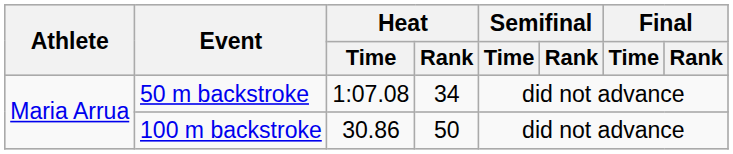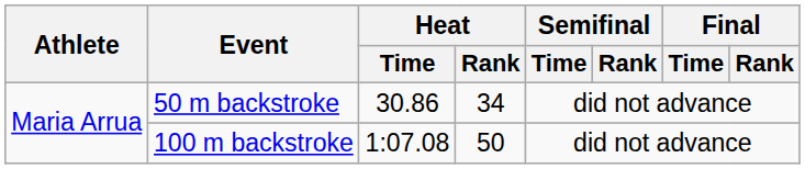50 m backstroke | Heat / Time: 1:07.08 -> 30.86
100 m backstroke | Heat / Time: 30.86 -> 1:07.08
